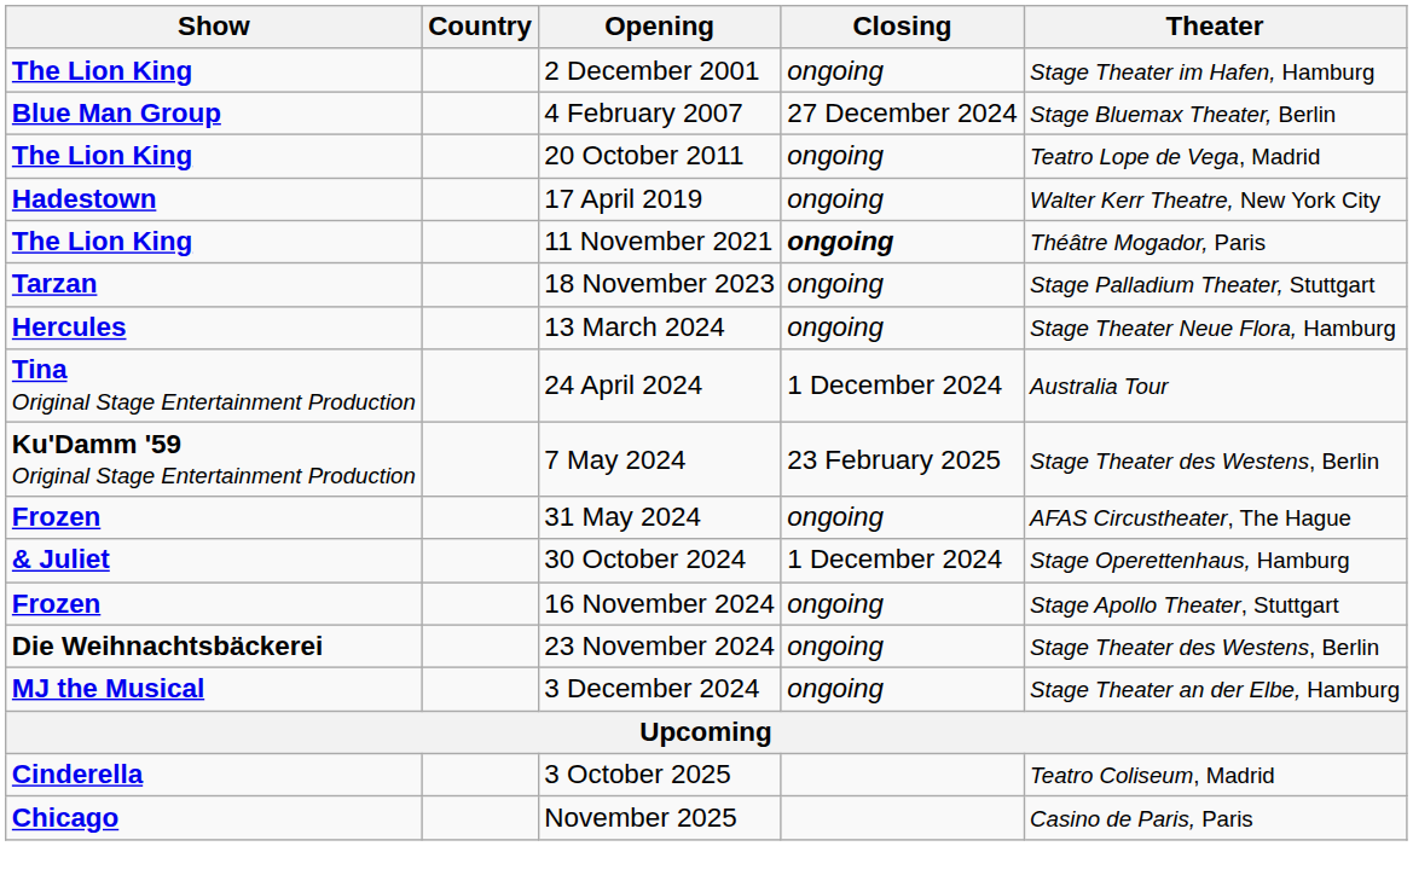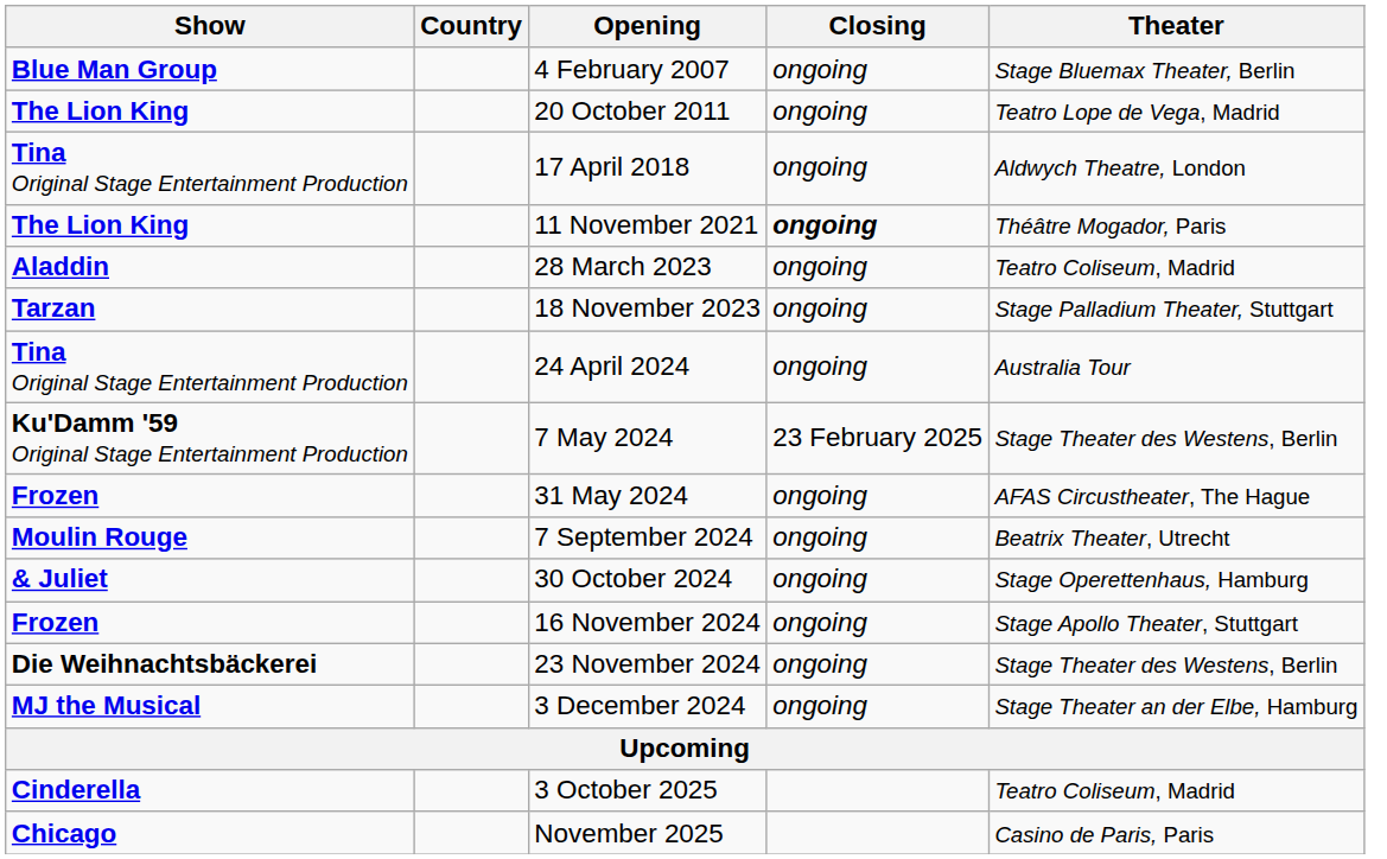- row: The Lion King | 2 December 2001 | ongoing | Stage Theater im Hafen, Hamburg
4 February 2007 | Closing: 27 December 2024 -> ongoing
+ row: Tina Original Stage Entertainment Production | 17 April 2018 | ongoing | Aldwych Theatre, London
- row: Hadestown | 17 April 2019 | ongoing | Walter Kerr Theatre, New York City
+ row: Aladdin | 28 March 2023 | ongoing | Teatro Coliseum, Madrid
- row: Hercules | 13 March 2024 | ongoing | Stage Theater Neue Flora, Hamburg
24 April 2024 | Closing: 1 December 2024 -> ongoing
+ row: Moulin Rouge | 7 September 2024 | ongoing | Beatrix Theater, Utrecht
30 October 2024 | Closing: 1 December 2024 -> ongoing
